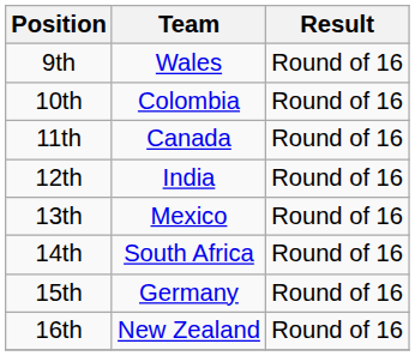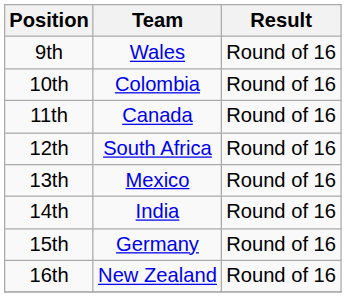12th | Team: India -> South Africa
14th | Team: South Africa -> India
